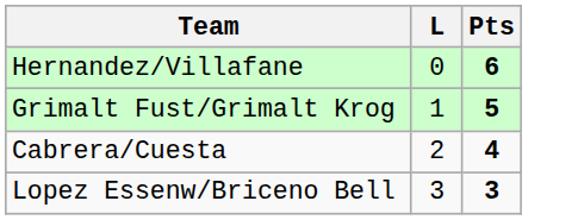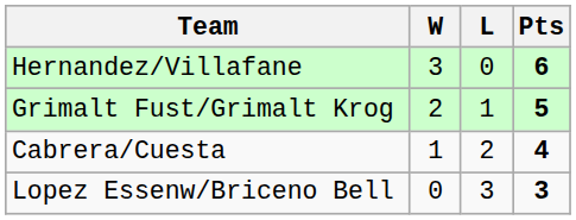+ column: W | 3 | 2 | 1 | 0
